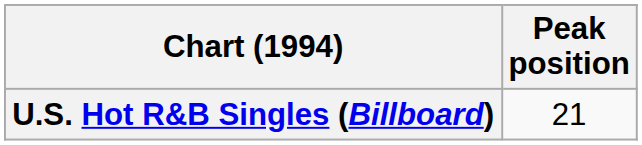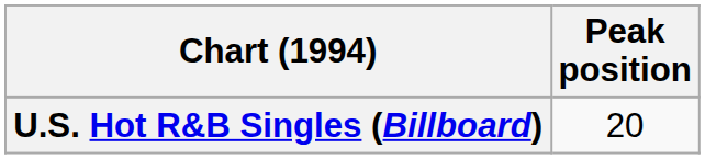U.S. Hot R&B Singles (Billboard) | Peak position: 21 -> 20
